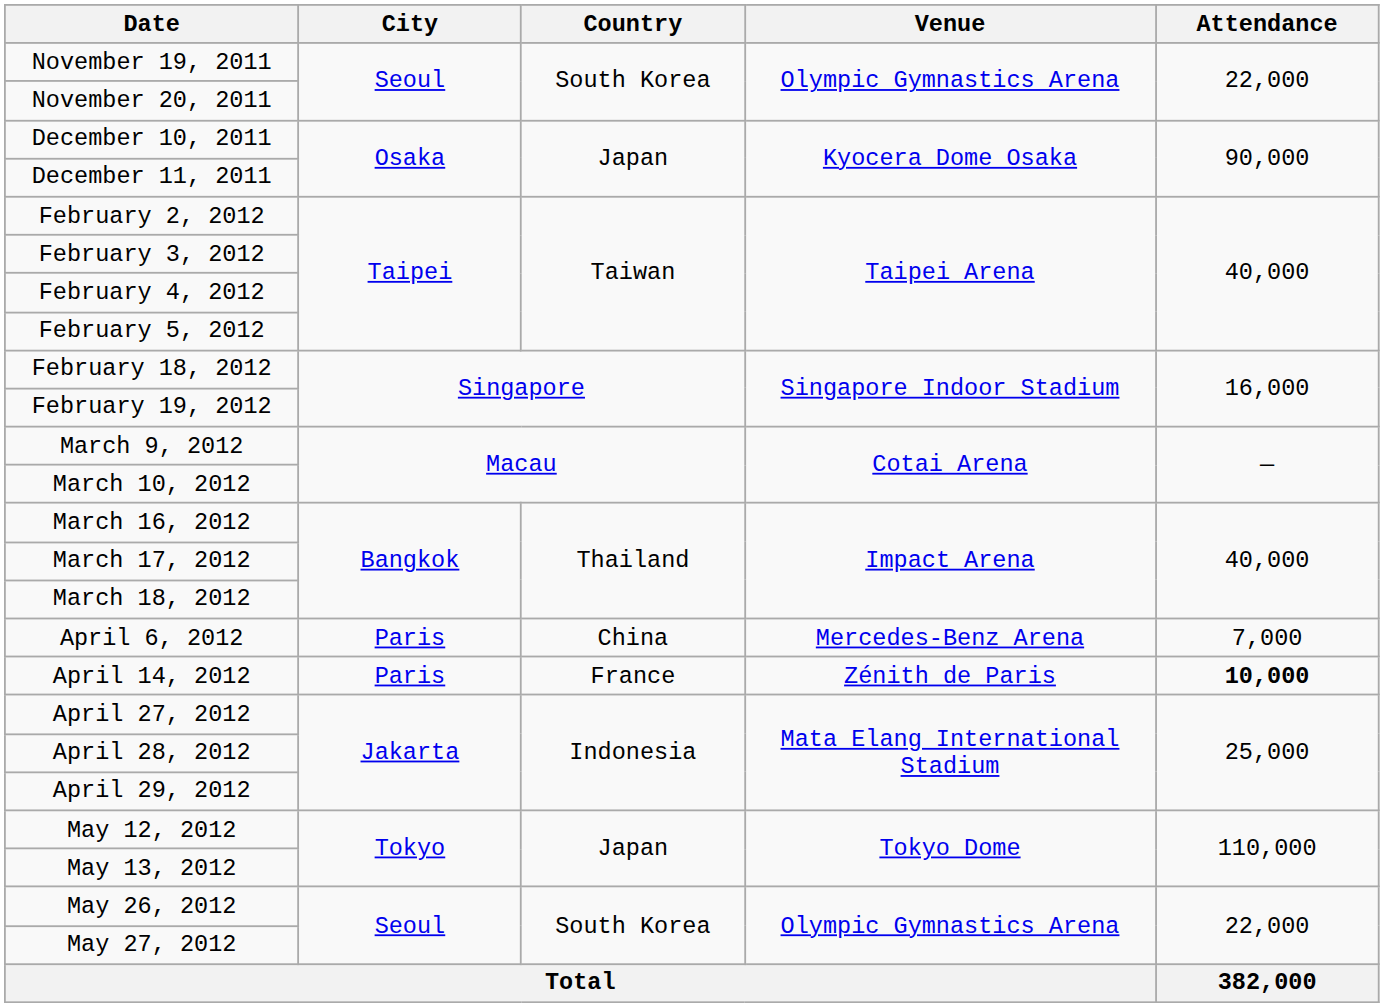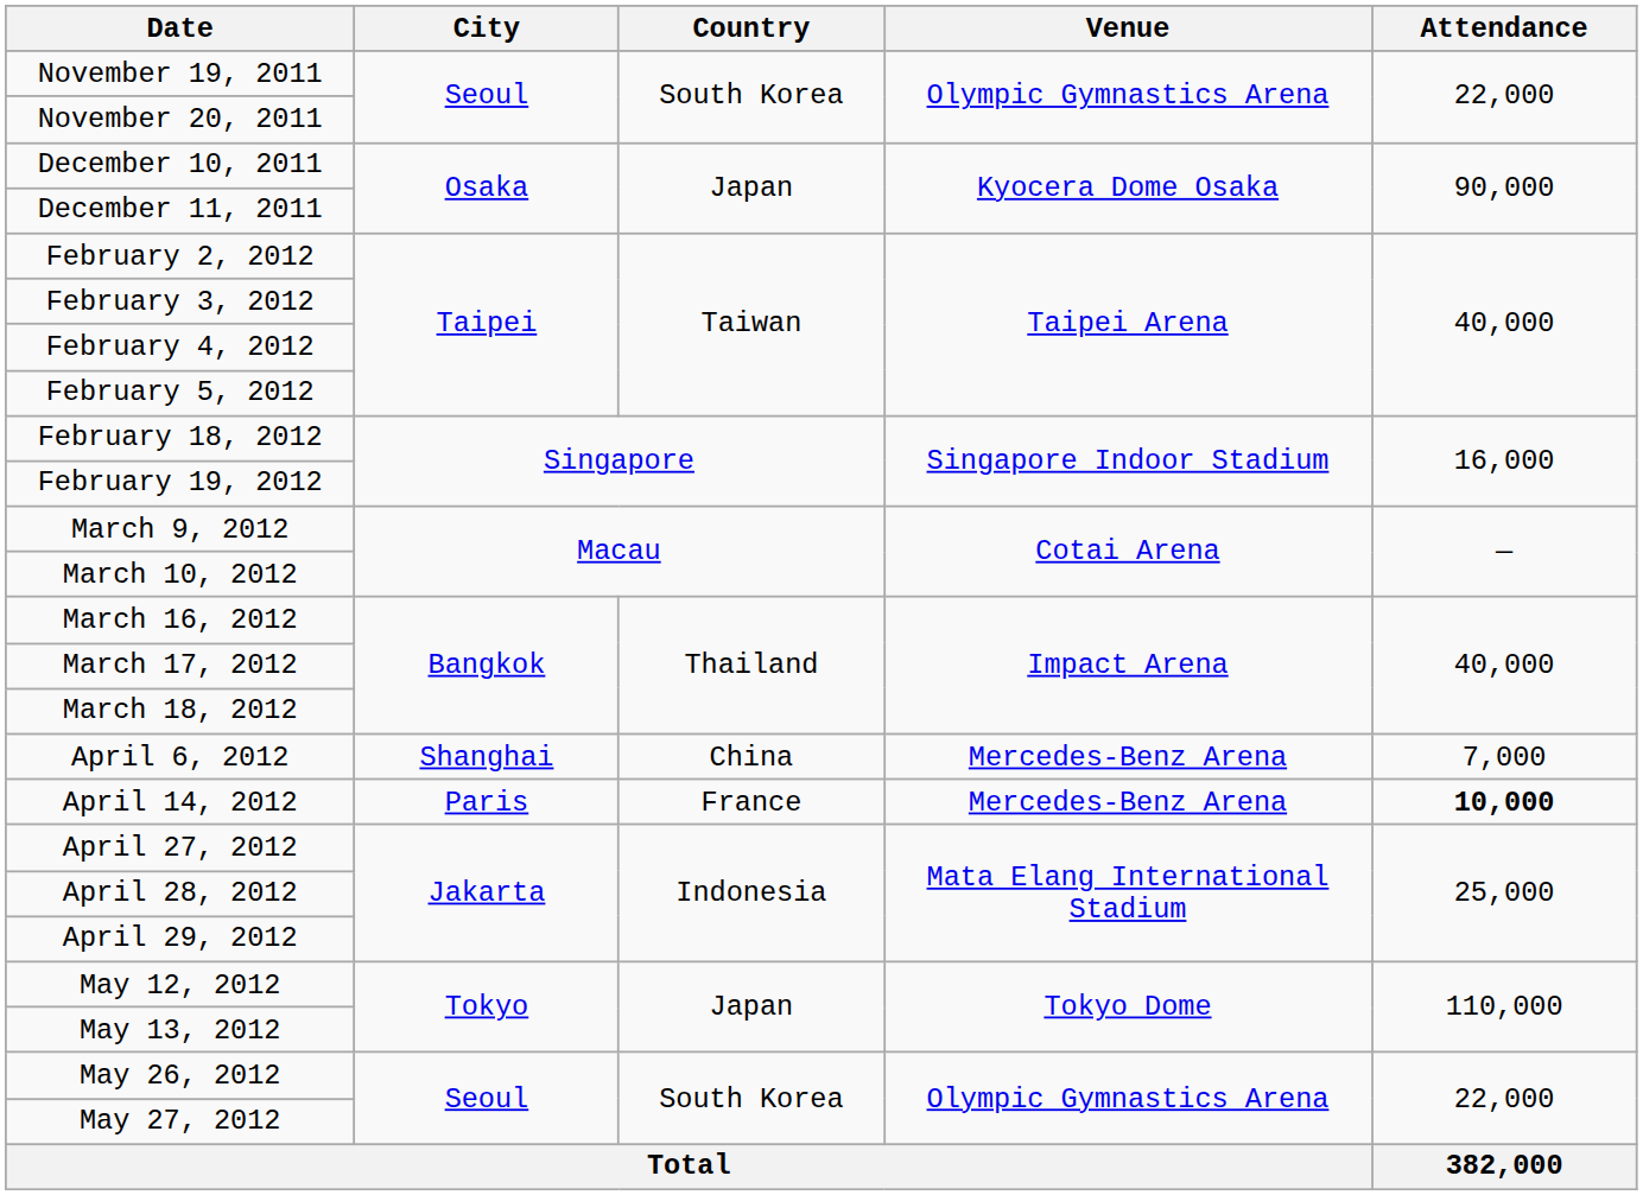April 6, 2012 | City: Paris -> Shanghai
April 14, 2012 | Venue: Zénith de Paris -> Mercedes-Benz Arena
